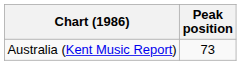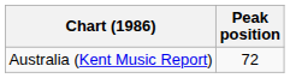Australia (Kent Music Report) | Peak position: 73 -> 72
